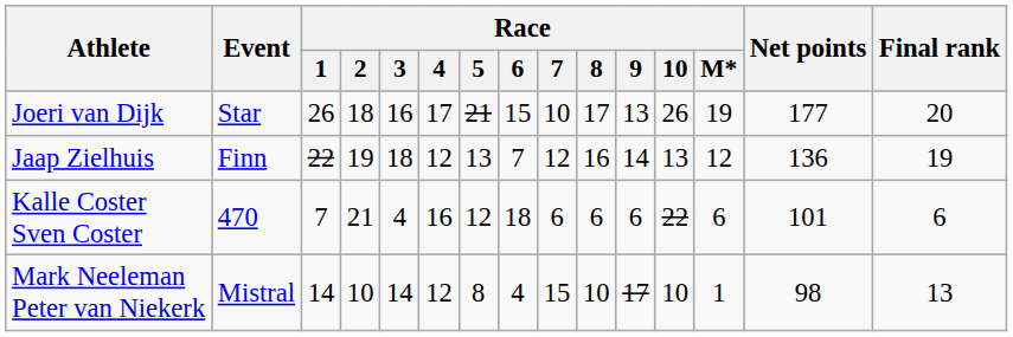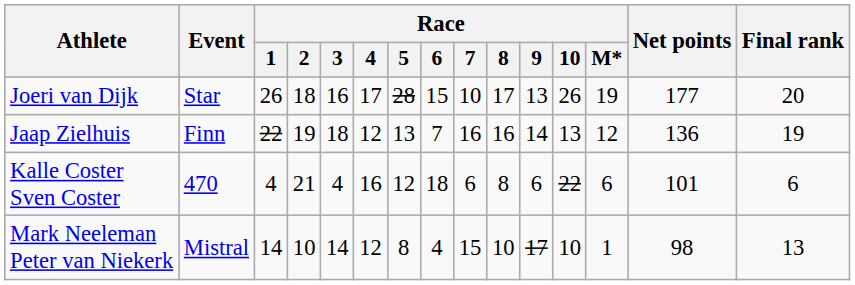Joeri van Dijk | Race / 5: 21 -> 28
Jaap Zielhuis | Race / 7: 12 -> 16
Kalle Coster Sven Coster | Race / 1: 7 -> 4
Kalle Coster Sven Coster | Race / 8: 6 -> 8
